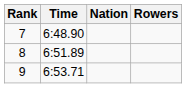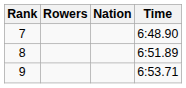columns swapped: Rowers <-> Time
